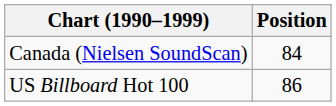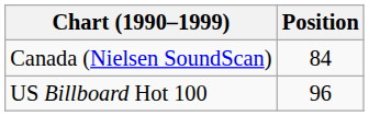US Billboard Hot 100 | Position: 86 -> 96
